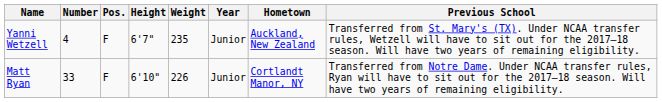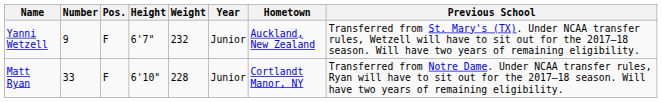Yanni Wetzell | Number: 4 -> 9
Yanni Wetzell | Weight: 235 -> 232
Matt Ryan | Weight: 226 -> 228
